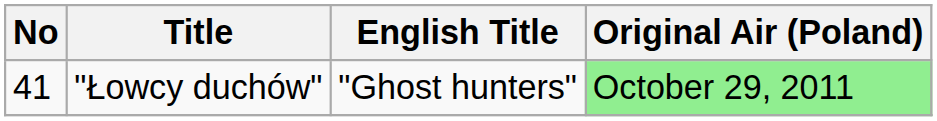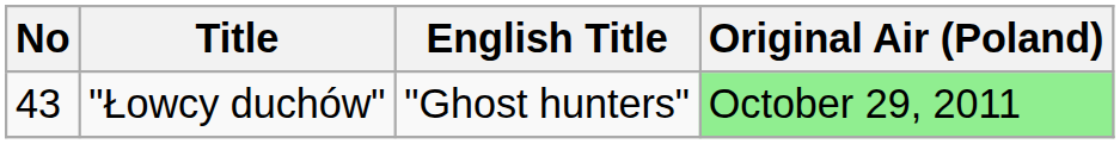"Łowcy duchów" | No: 41 -> 43
